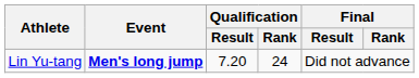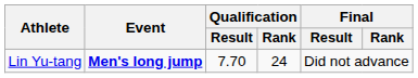Lin Yu-tang | Qualification / Result: 7.20 -> 7.70
